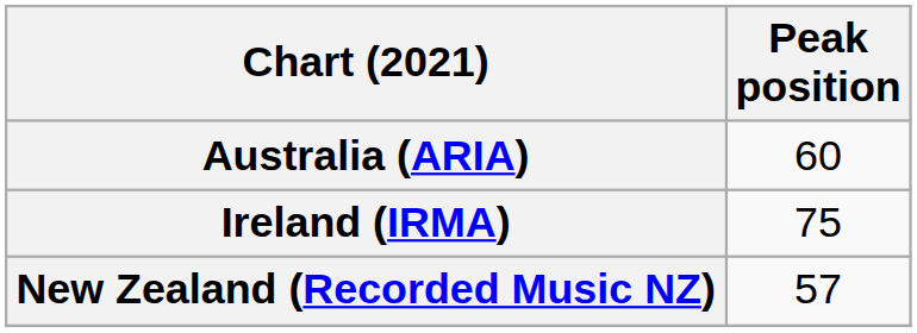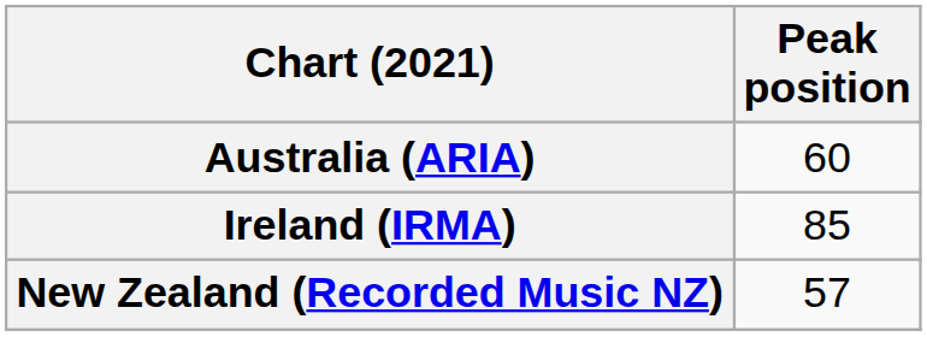Ireland (IRMA) | Peak position: 75 -> 85
